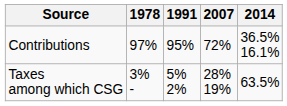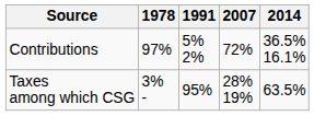Contributions | 1991: 95% -> 5% 2%
Taxes among which CSG | 1991: 5% 2% -> 95%
